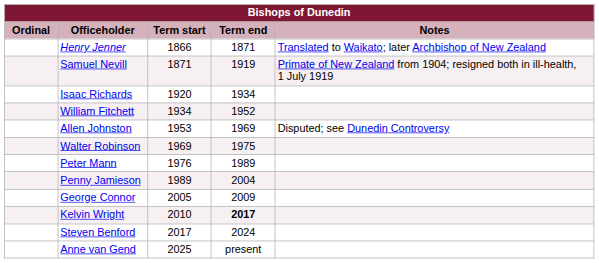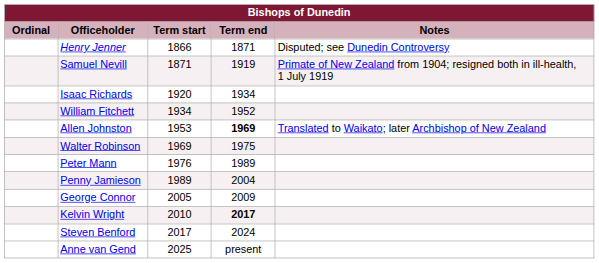Henry Jenner | Notes: Translated to Waikato; later Archbishop of New Zealand -> Disputed; see Dunedin Controversy
Allen Johnston | Term end: normal -> bold
Allen Johnston | Notes: Disputed; see Dunedin Controversy -> Translated to Waikato; later Archbishop of New Zealand
